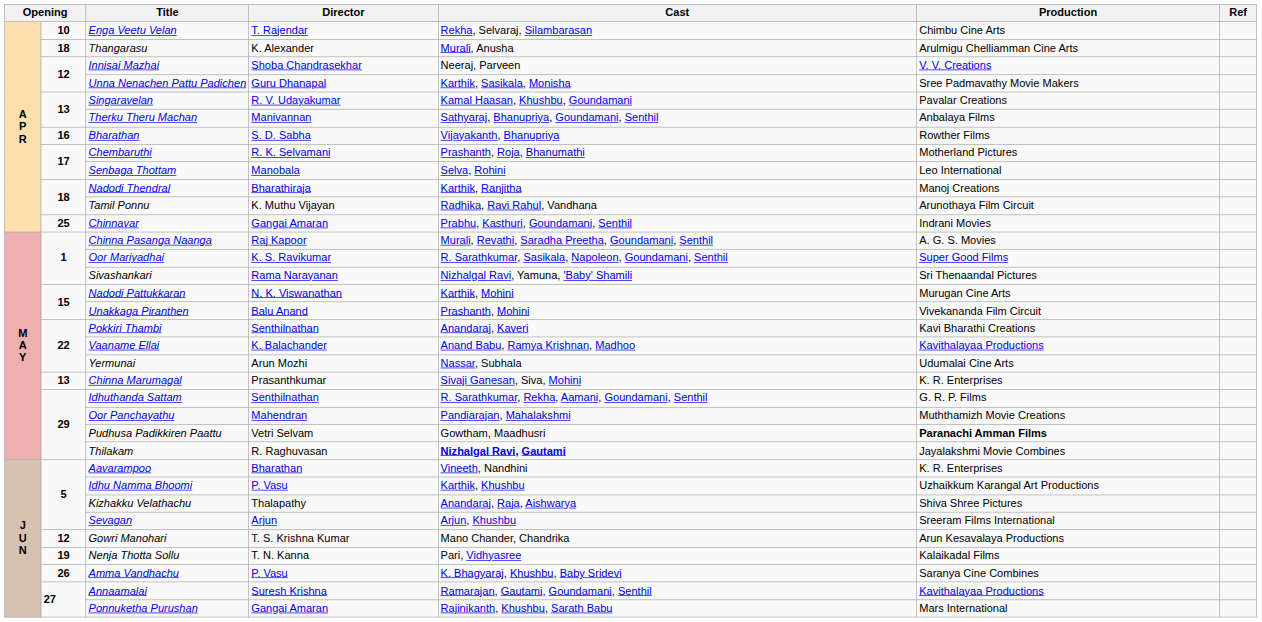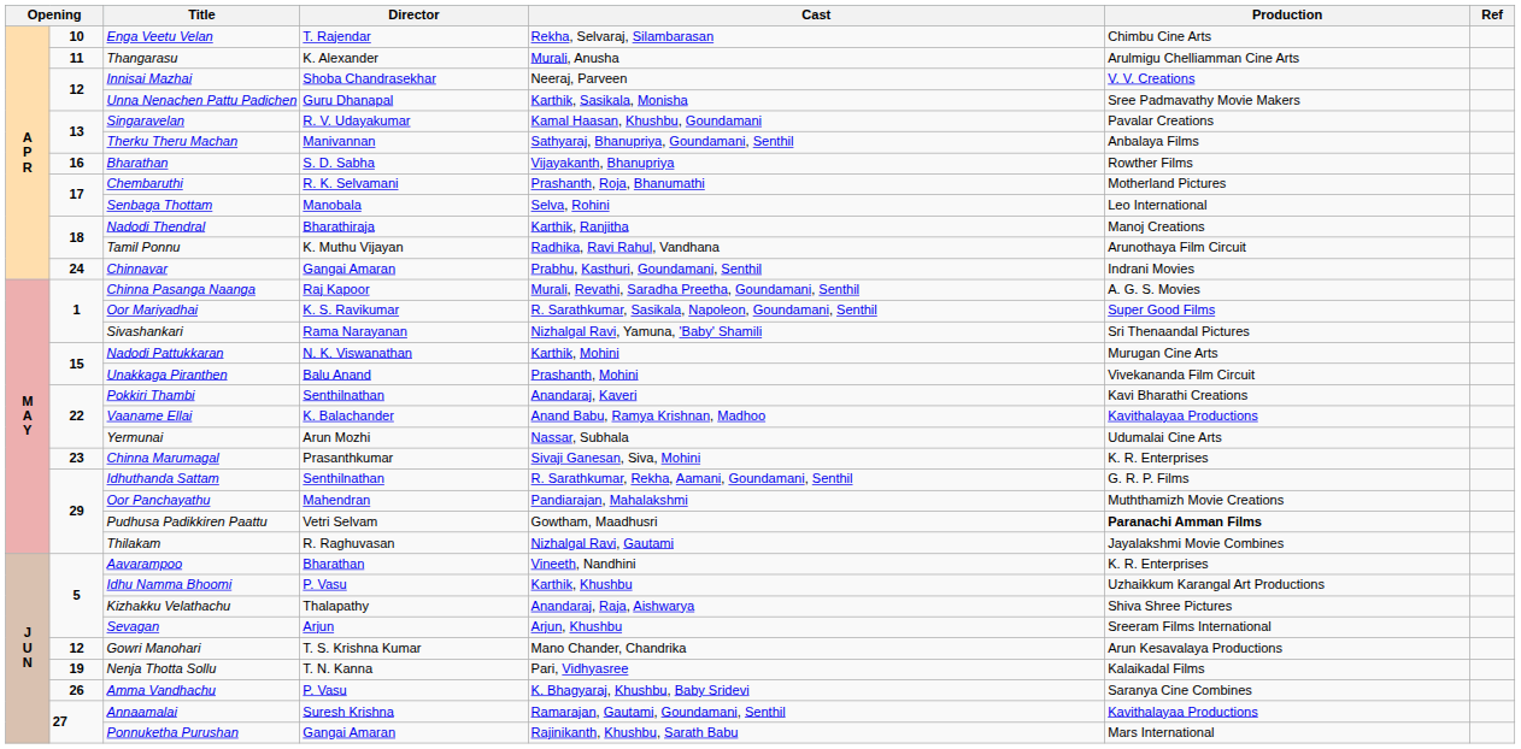Thangarasu | column 2: 18 -> 11
Chinnavar | column 2: 25 -> 24
Chinna Marumagal | column 2: 13 -> 23
Thilakam | Cast: bold -> normal
